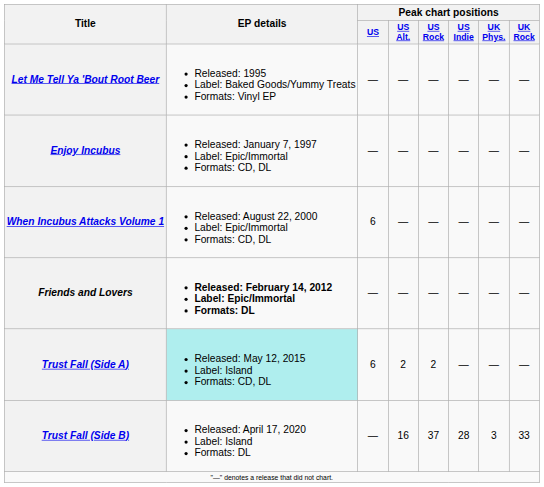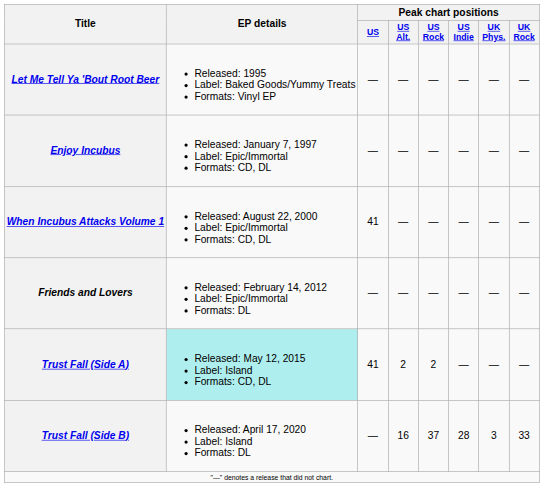When Incubus Attacks Volume 1 | Peak chart positions / US: 6 -> 41
Friends and Lovers | EP details: bold -> normal
Trust Fall (Side A) | Peak chart positions / US: 6 -> 41
